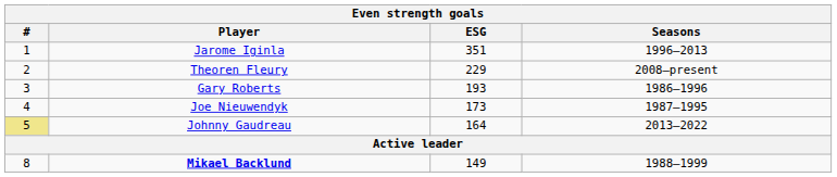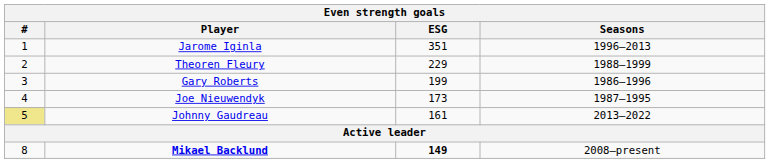Theoren Fleury | Seasons: 2008–present -> 1988–1999
Gary Roberts | ESG: 193 -> 199
Johnny Gaudreau | ESG: 164 -> 161
Mikael Backlund | ESG: normal -> bold
Mikael Backlund | Seasons: 1988–1999 -> 2008–present
